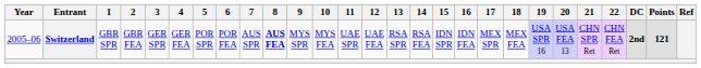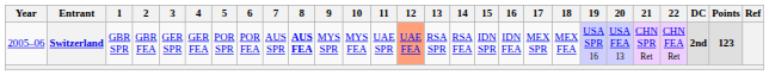Switzerland | 12: no background -> lightsalmon background
Switzerland | Points: 121 -> 123
